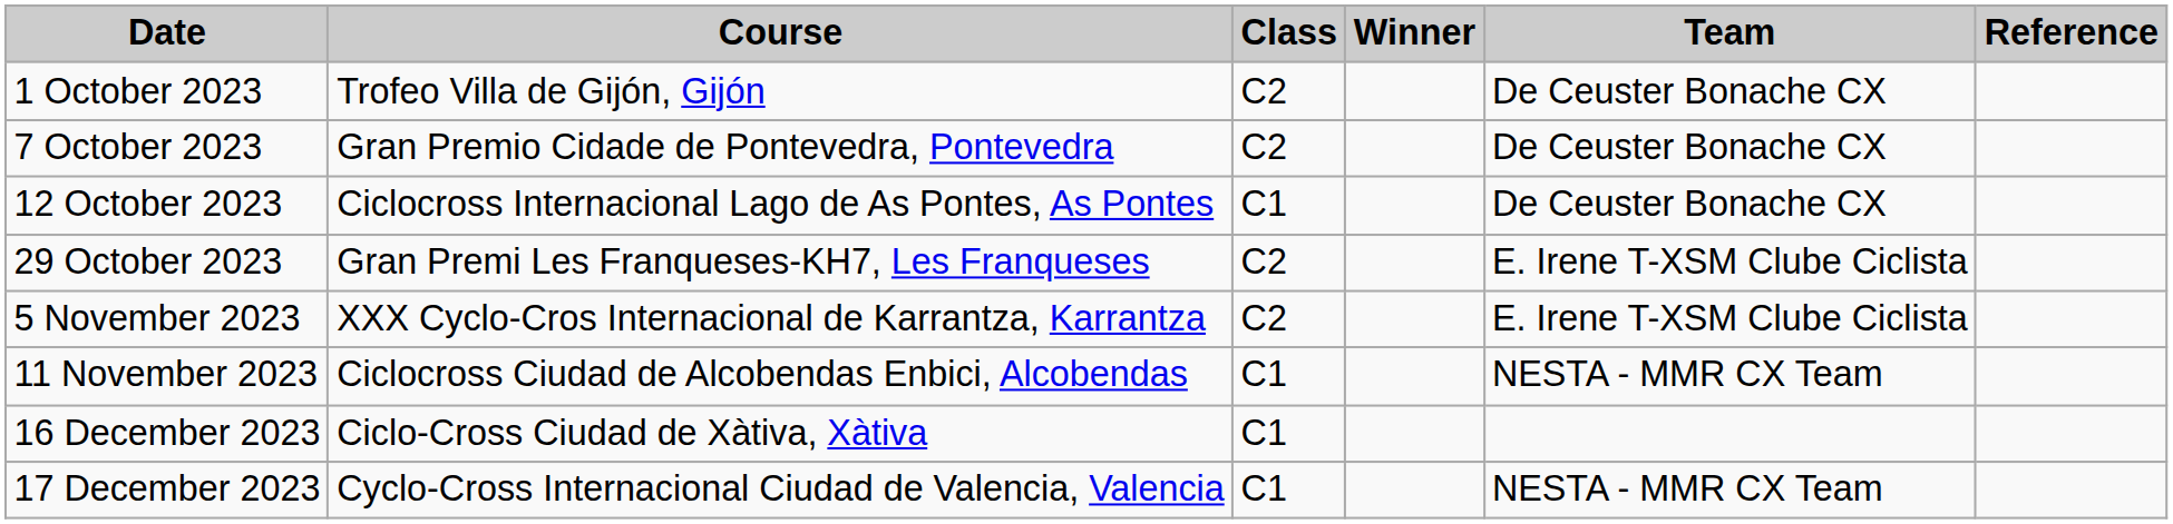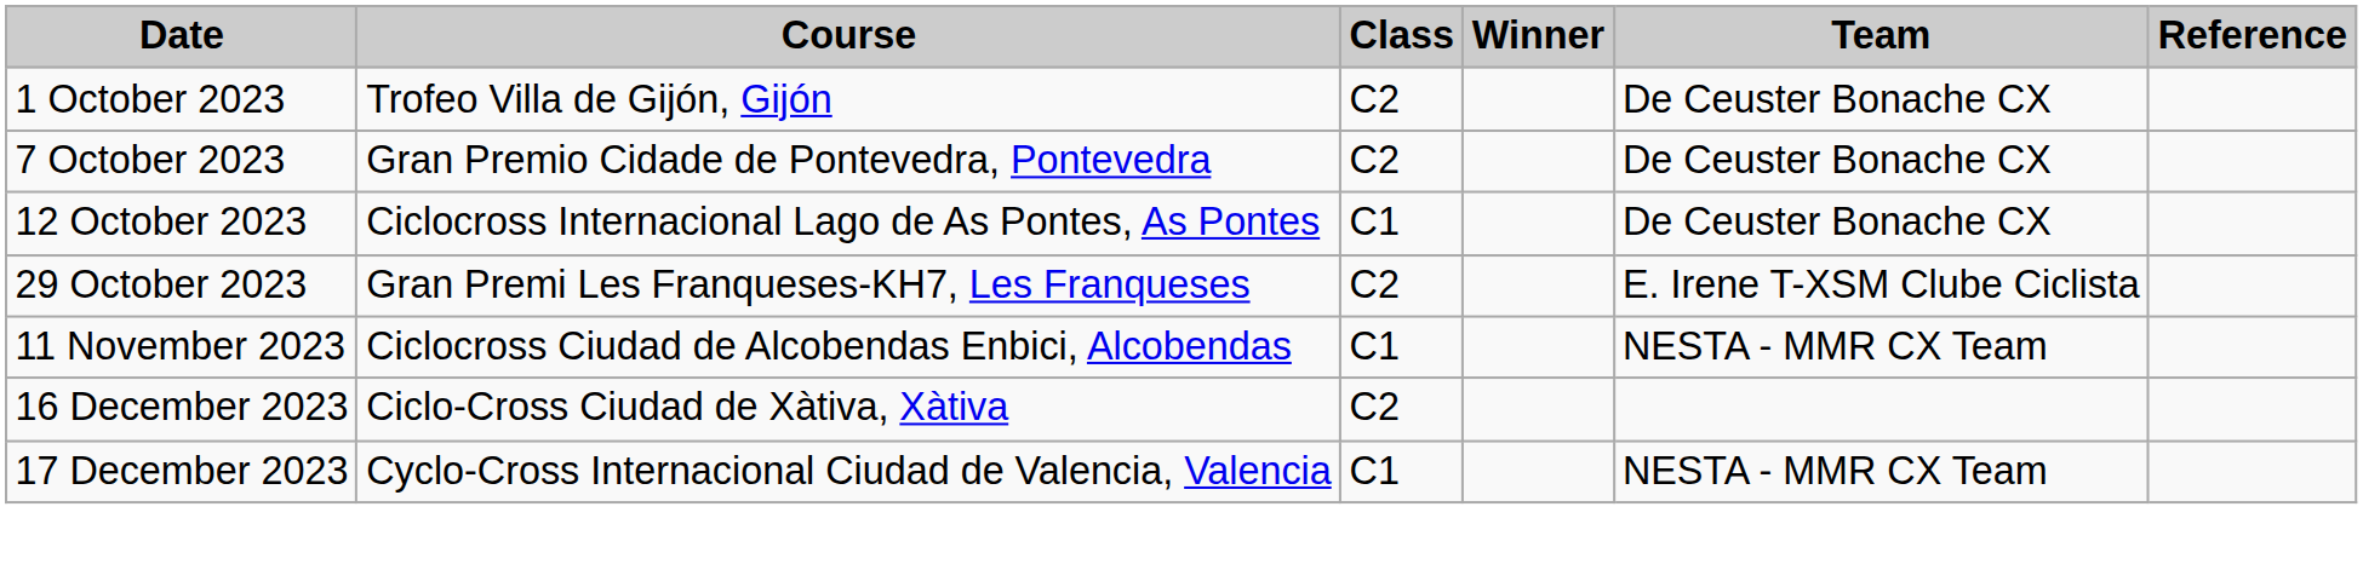- row: 5 November 2023 | XXX Cyclo-Cros Internacional de Karrantza, Karrantza | C2 | E. Irene T-XSM Clube Ciclista
16 December 2023 | Class: C1 -> C2
